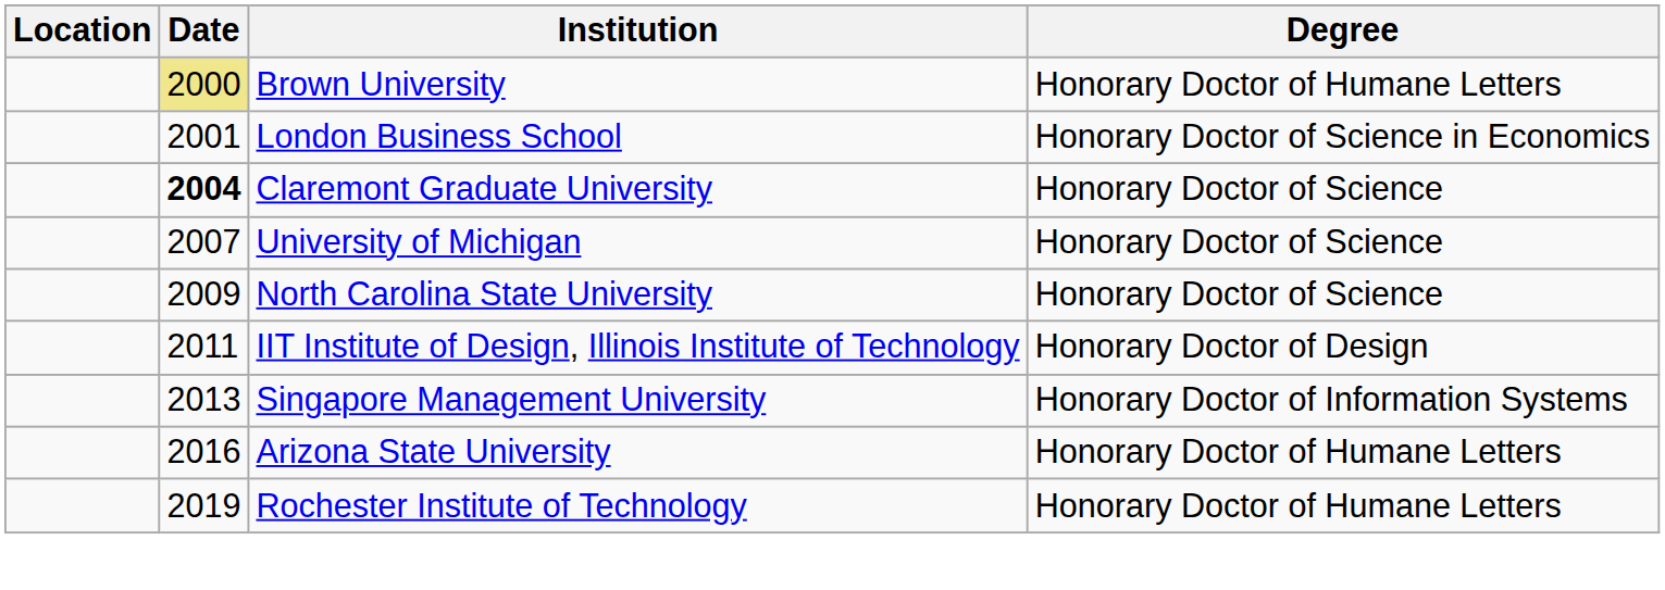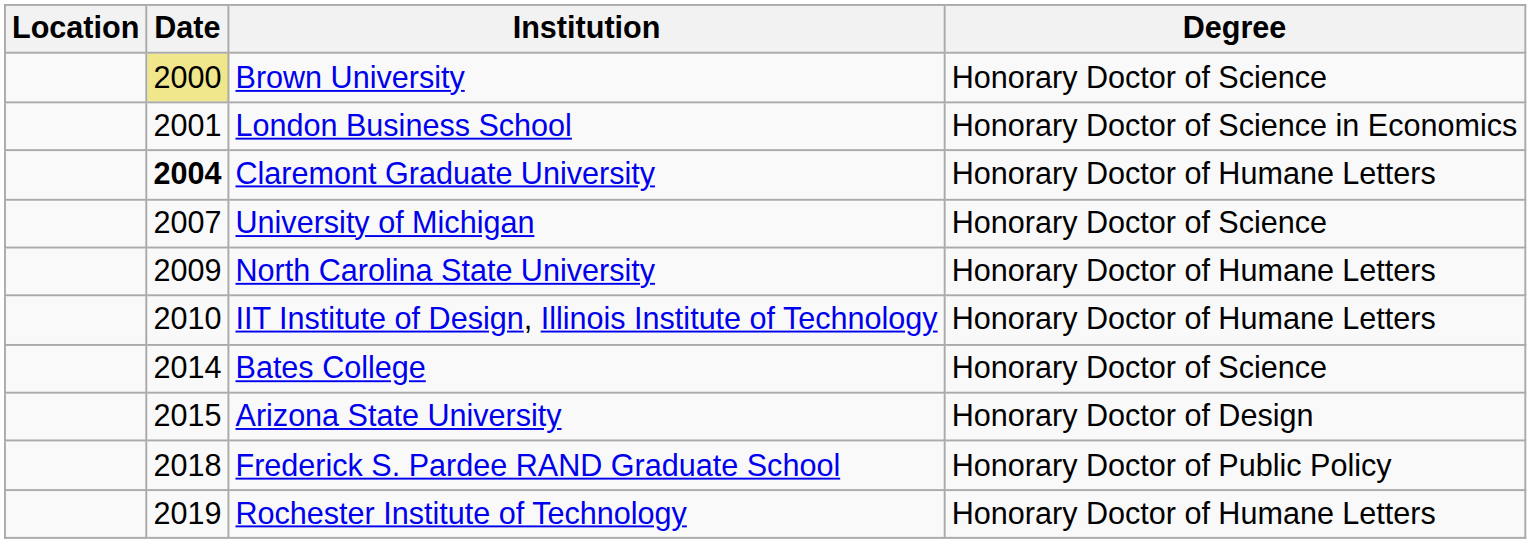Brown University | Degree: Honorary Doctor of Humane Letters -> Honorary Doctor of Science
Claremont Graduate University | Degree: Honorary Doctor of Science -> Honorary Doctor of Humane Letters
North Carolina State University | Degree: Honorary Doctor of Science -> Honorary Doctor of Humane Letters
IIT Institute of Design, Illinois Institute of Technology | Date: 2011 -> 2010
IIT Institute of Design, Illinois Institute of Technology | Degree: Honorary Doctor of Design -> Honorary Doctor of Humane Letters
- row: 2013 | Singapore Management University | Honorary Doctor of Information Systems
+ row: 2014 | Bates College | Honorary Doctor of Science
Arizona State University | Date: 2016 -> 2015
Arizona State University | Degree: Honorary Doctor of Humane Letters -> Honorary Doctor of Design
+ row: 2018 | Frederick S. Pardee RAND Graduate School | Honorary Doctor of Public Policy
